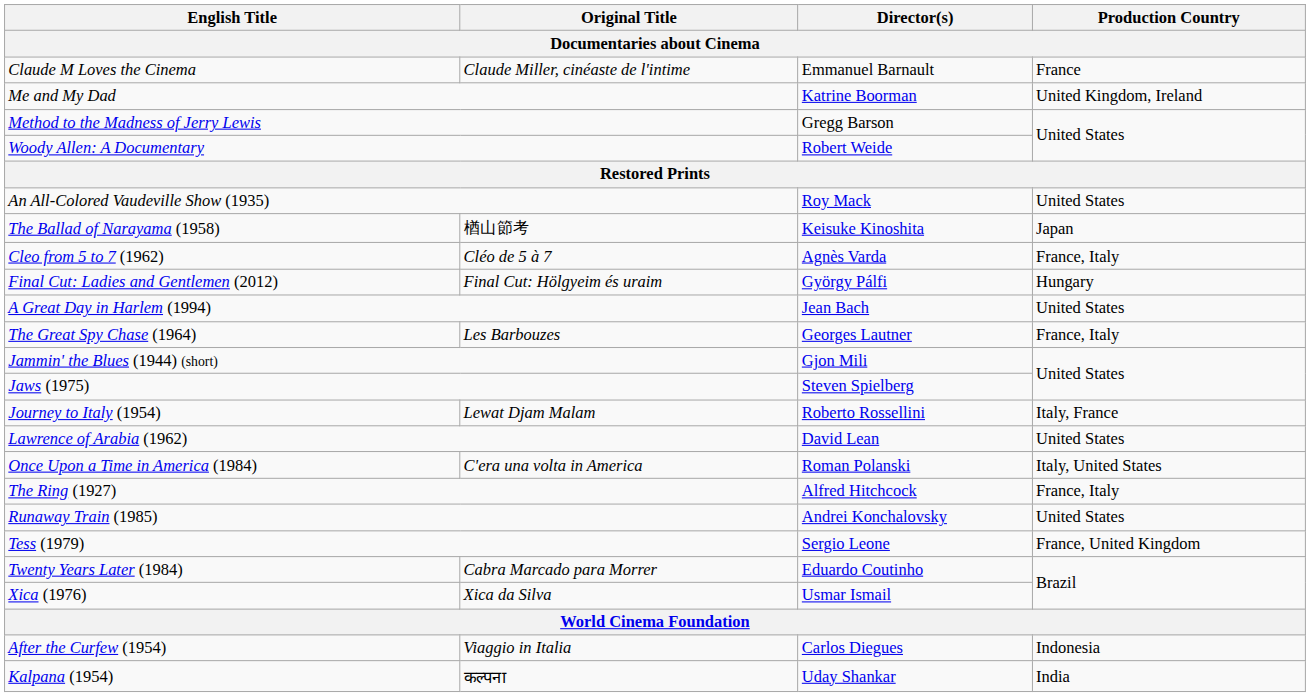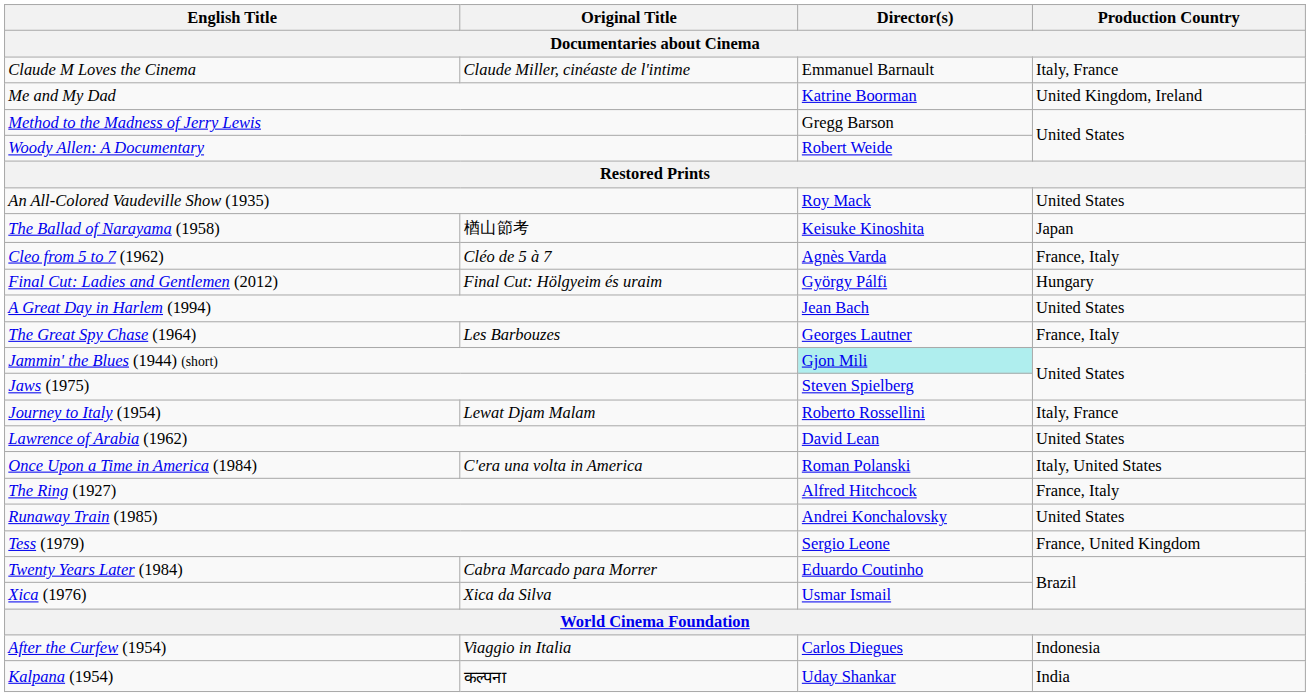Claude M Loves the Cinema | Production Country: France -> Italy, France
Jammin' the Blues (1944) (short) | Director(s): no background -> paleturquoise background
